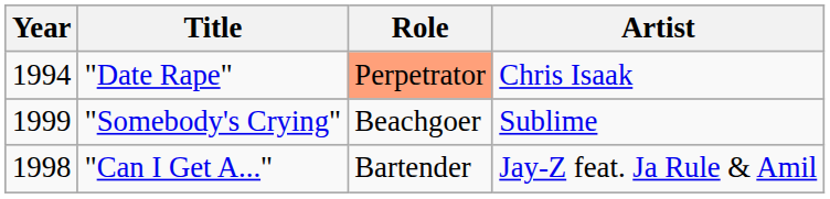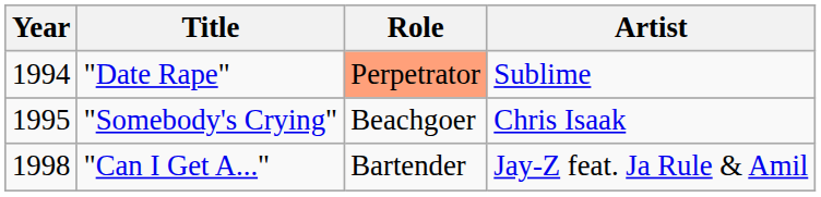"Date Rape" | Artist: Chris Isaak -> Sublime
"Somebody's Crying" | Year: 1999 -> 1995
"Somebody's Crying" | Artist: Sublime -> Chris Isaak
